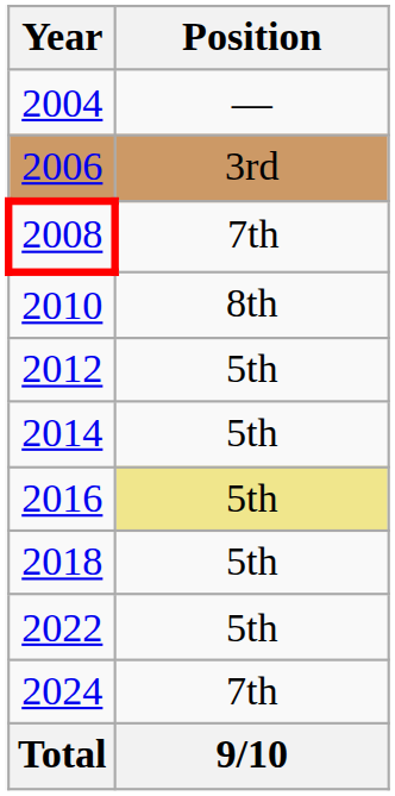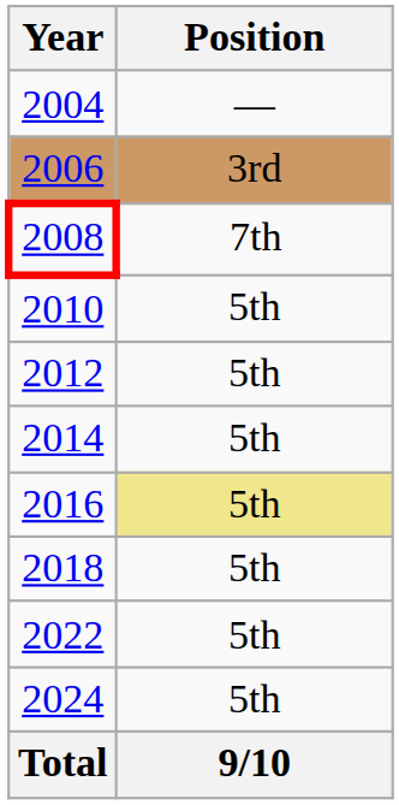2010 | Position: 8th -> 5th
2024 | Position: 7th -> 5th
